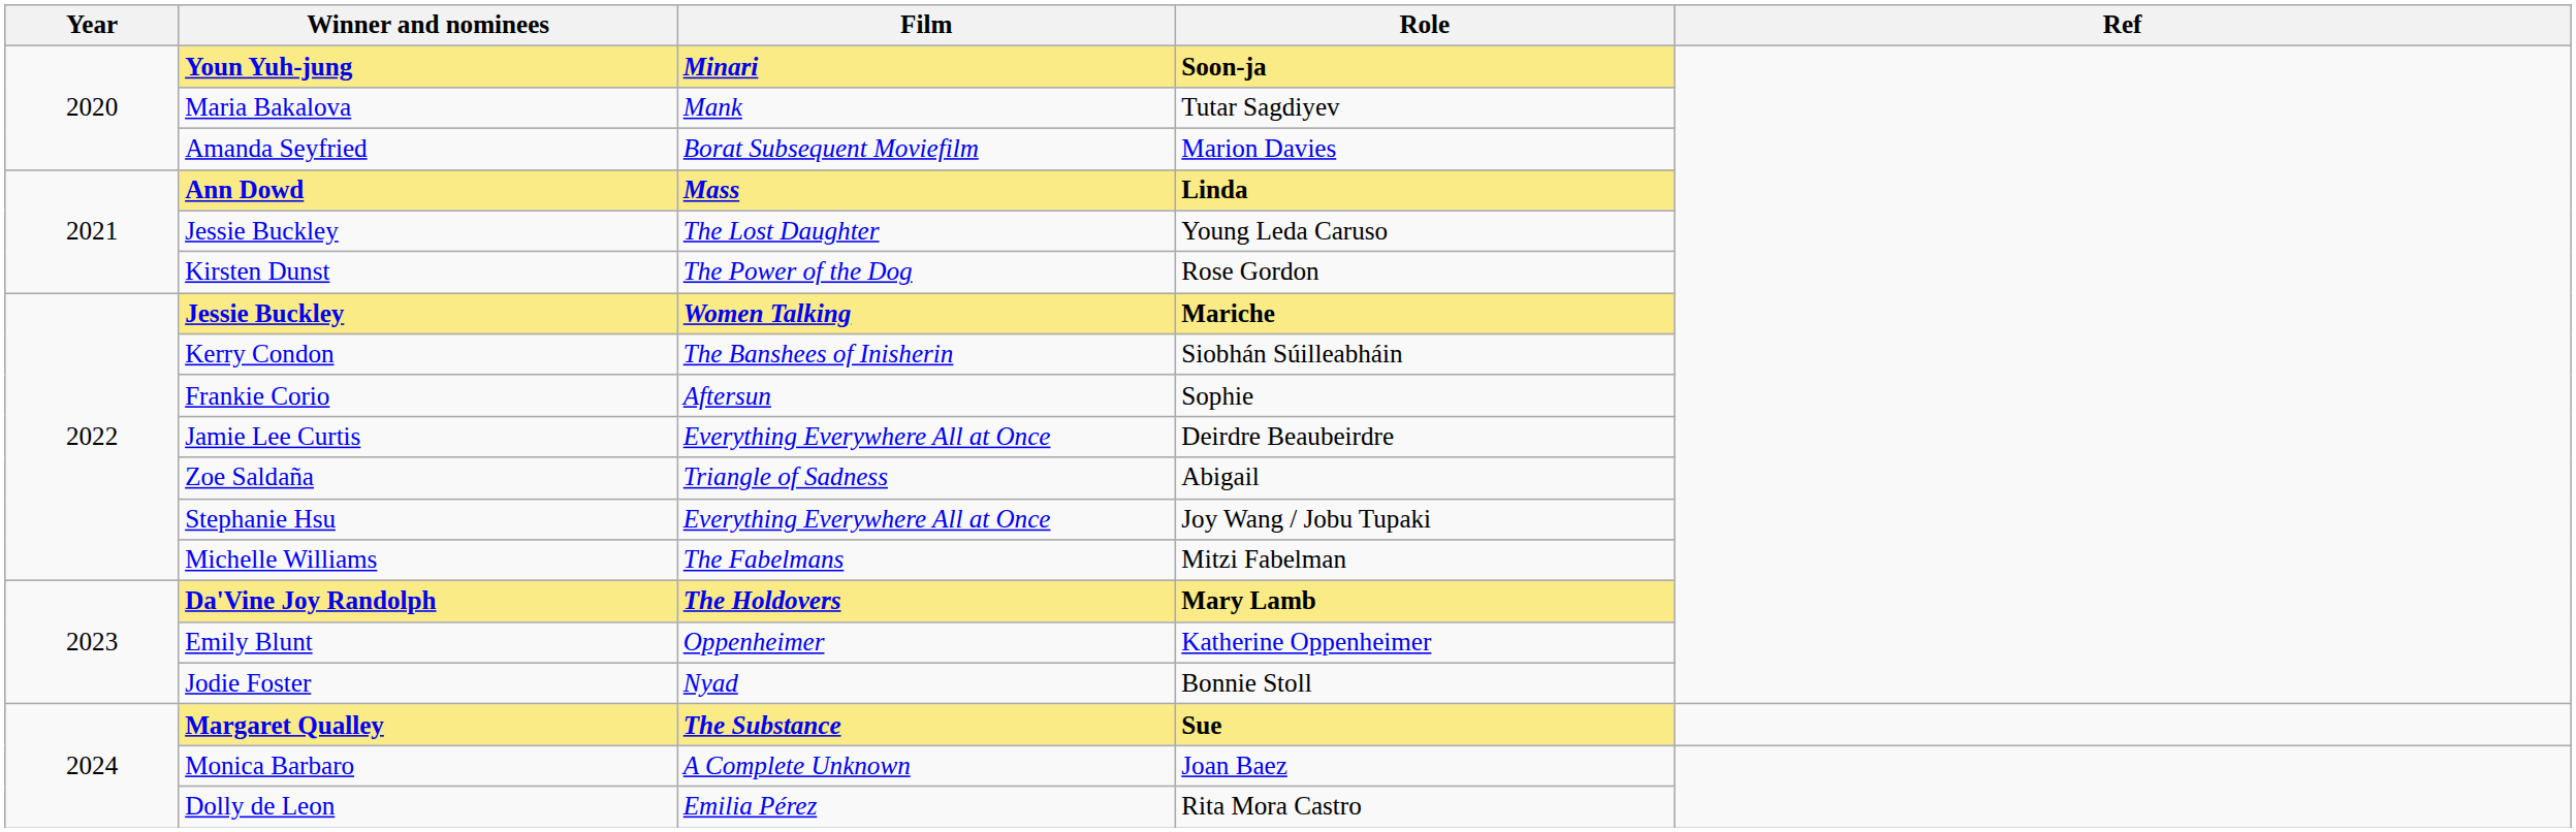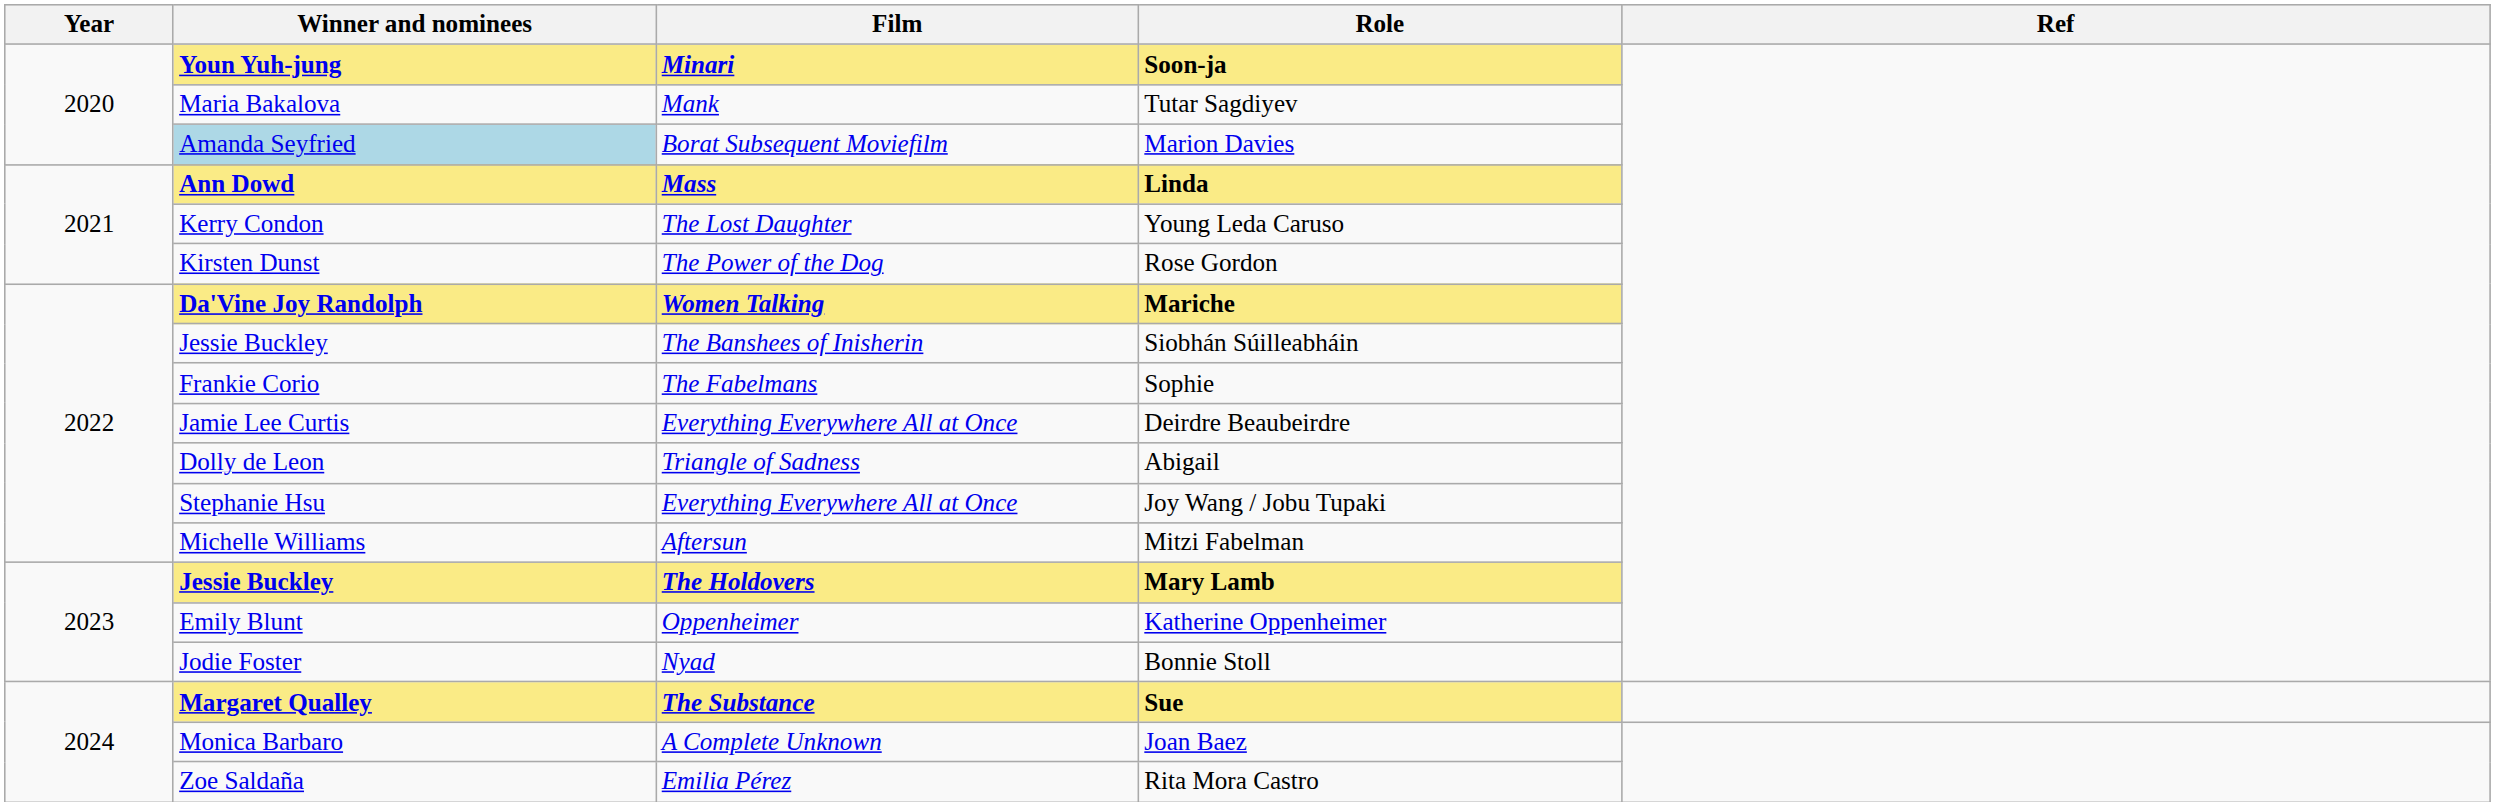Marion Davies | Winner and nominees: no background -> lightblue background
Young Leda Caruso | Winner and nominees: Jessie Buckley -> Kerry Condon
Mariche | Winner and nominees: Jessie Buckley -> Da'Vine Joy Randolph
Siobhán Súilleabháin | Winner and nominees: Kerry Condon -> Jessie Buckley
Sophie | Film: Aftersun -> The Fabelmans
Abigail | Winner and nominees: Zoe Saldaña -> Dolly de Leon
Mitzi Fabelman | Film: The Fabelmans -> Aftersun
Mary Lamb | Winner and nominees: Da'Vine Joy Randolph -> Jessie Buckley
Rita Mora Castro | Winner and nominees: Dolly de Leon -> Zoe Saldaña
